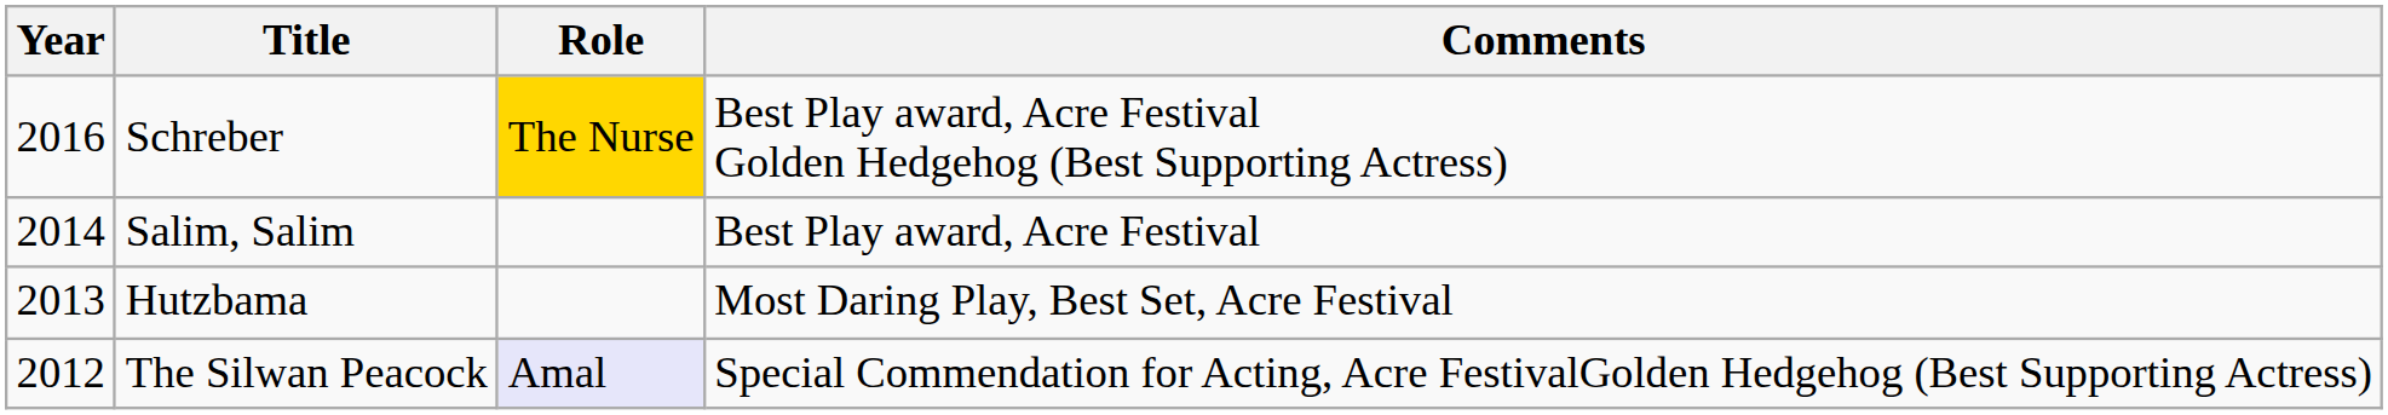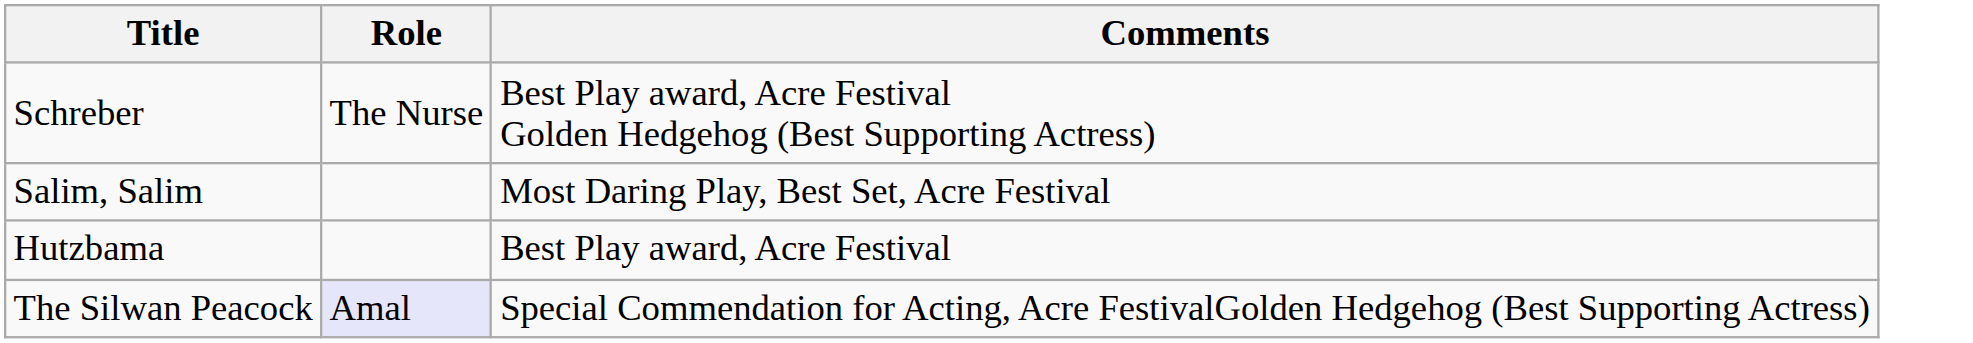- column: Year | 2016 | 2014 | 2013 | 2012
Schreber | Role: gold background -> no background
Salim, Salim | Comments: Best Play award, Acre Festival -> Most Daring Play, Best Set, Acre Festival
Hutzbama | Comments: Most Daring Play, Best Set, Acre Festival -> Best Play award, Acre Festival
